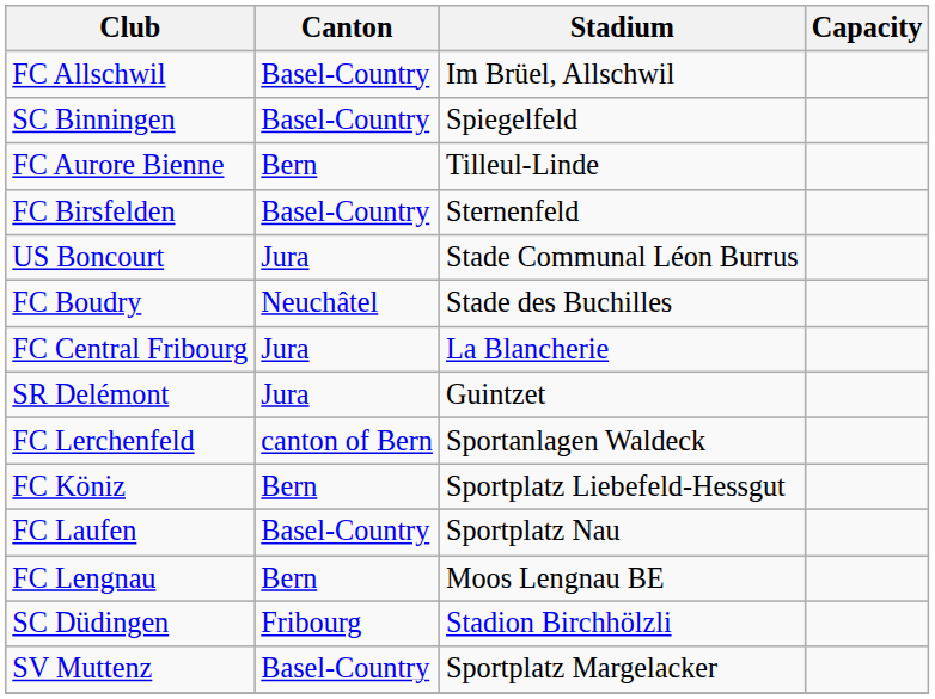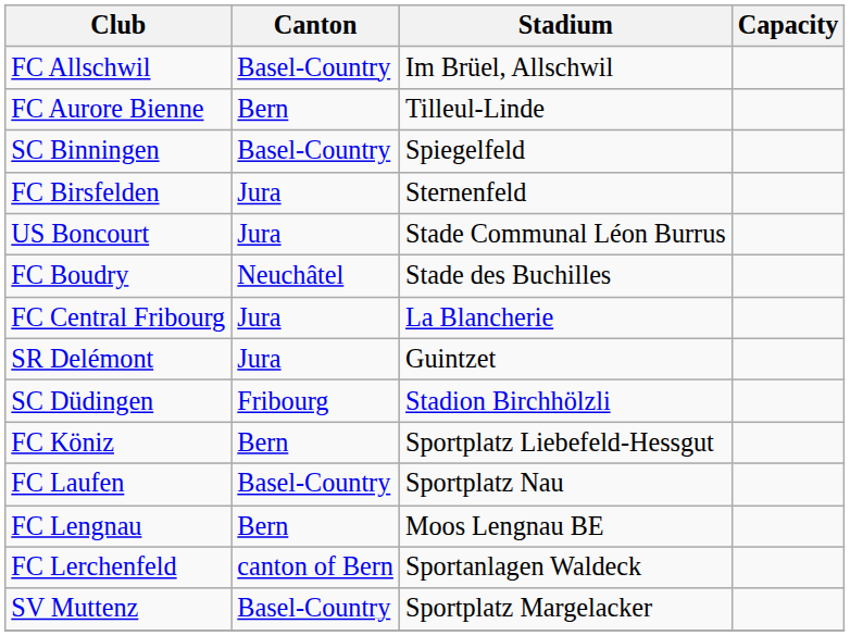rows swapped: FC Aurore Bienne <-> SC Binningen
FC Birsfelden | Canton: Basel-Country -> Jura
rows swapped: SC Düdingen <-> FC Lerchenfeld
